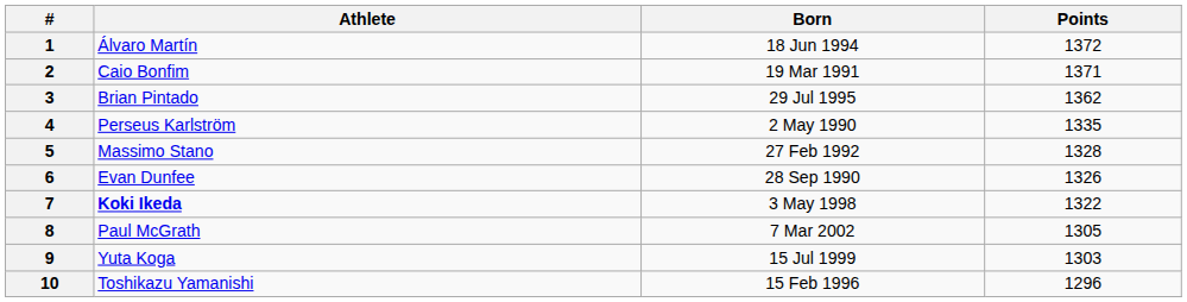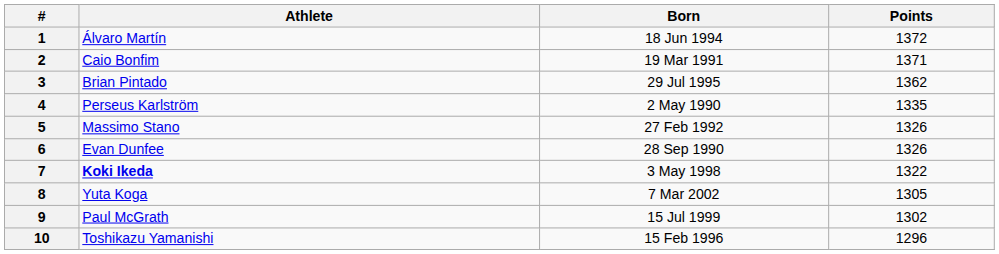5 | Points: 1328 -> 1326
8 | Athlete: Paul McGrath -> Yuta Koga
9 | Athlete: Yuta Koga -> Paul McGrath
9 | Points: 1303 -> 1302
